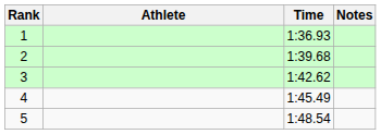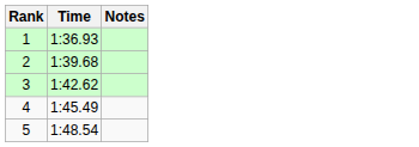- column: Athlete
